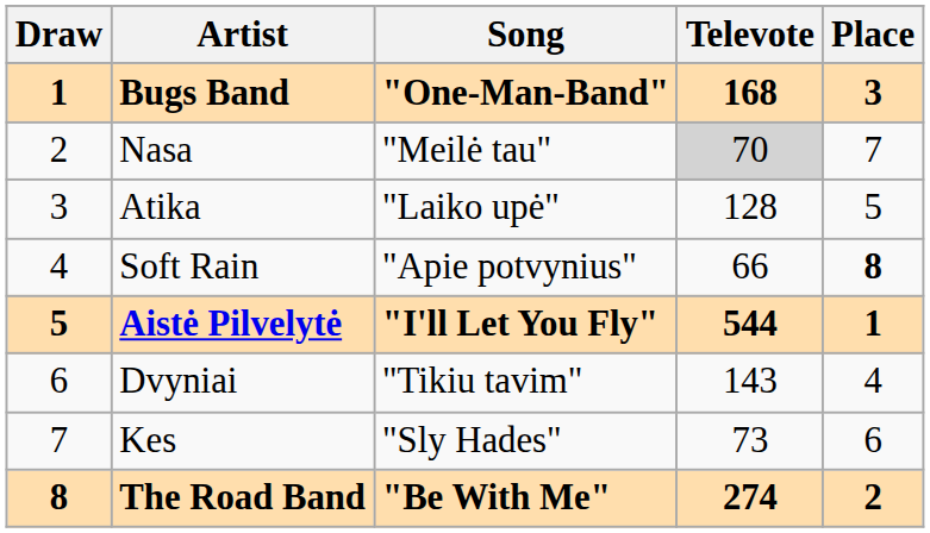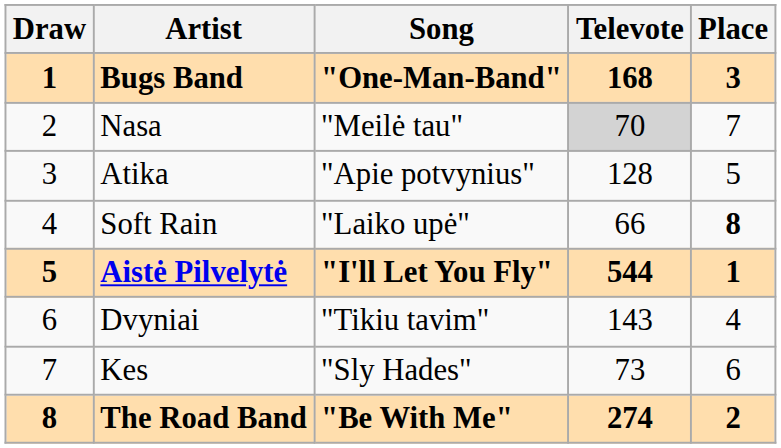Atika | Song: "Laiko upė" -> "Apie potvynius"
Soft Rain | Song: "Apie potvynius" -> "Laiko upė"
